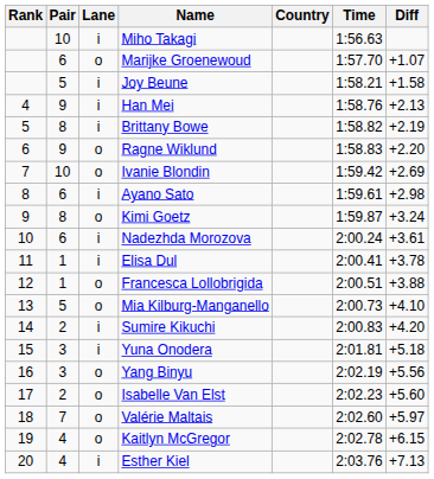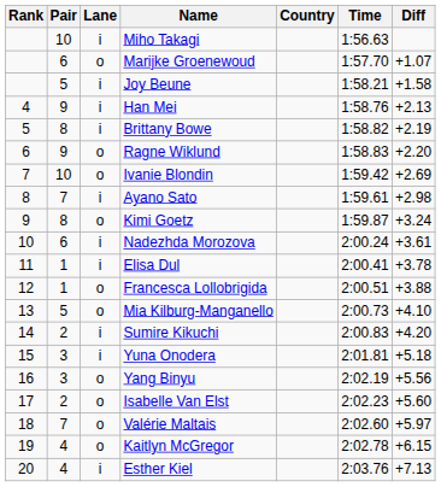Ayano Sato | Pair: 6 -> 7
